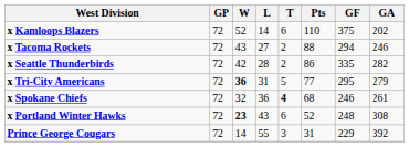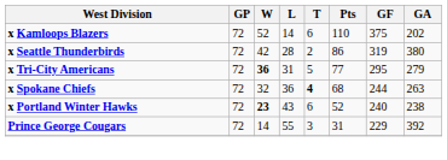- row: x Tacoma Rockets | 72 | 43 | 27 | 2 | 88 | 294 | 246
x Seattle Thunderbirds | GF: 335 -> 319
x Seattle Thunderbirds | GA: 282 -> 380
x Spokane Chiefs | GF: 246 -> 244
x Spokane Chiefs | GA: 261 -> 263
x Portland Winter Hawks | GF: 248 -> 240
x Portland Winter Hawks | GA: 308 -> 238
